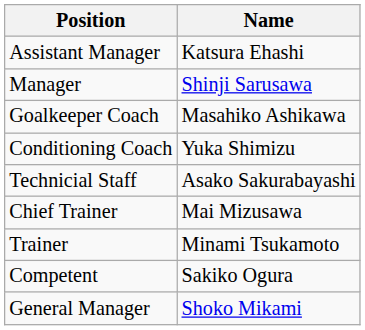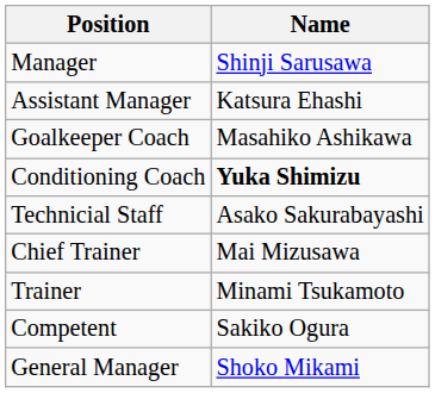rows swapped: Manager <-> Assistant Manager
Conditioning Coach | Name: normal -> bold
